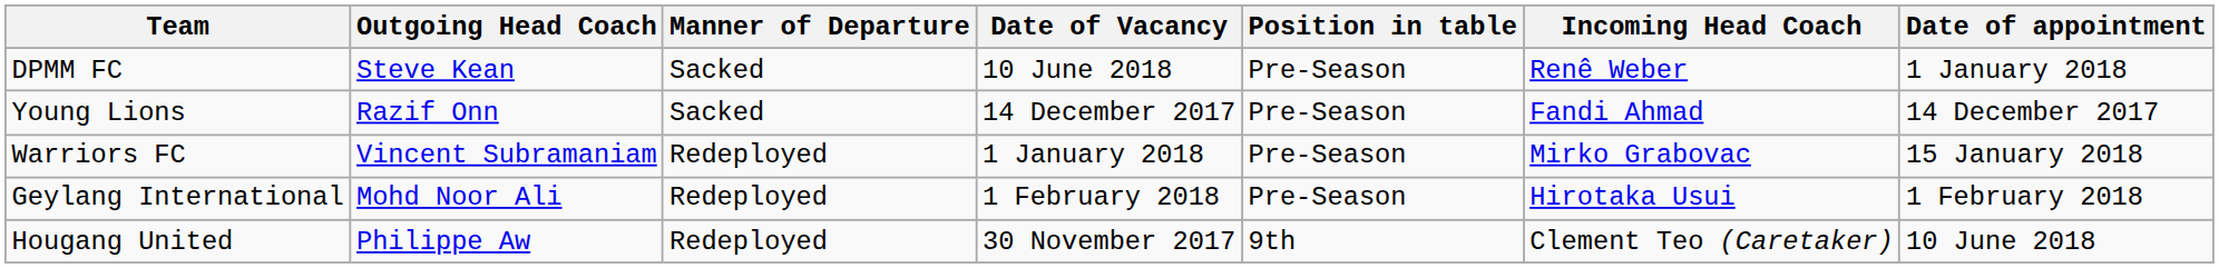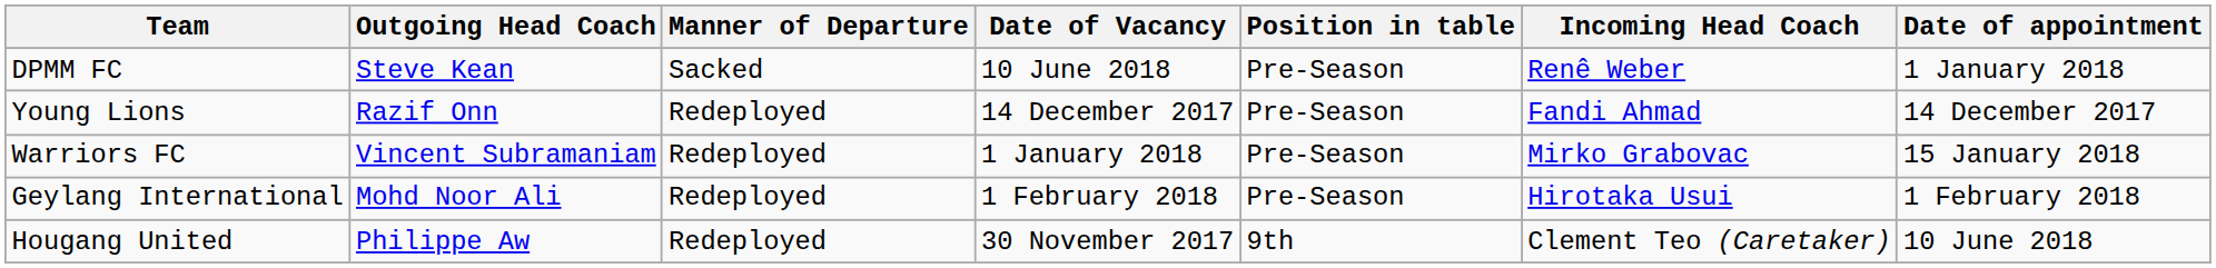Young Lions | Manner of Departure: Sacked -> Redeployed
